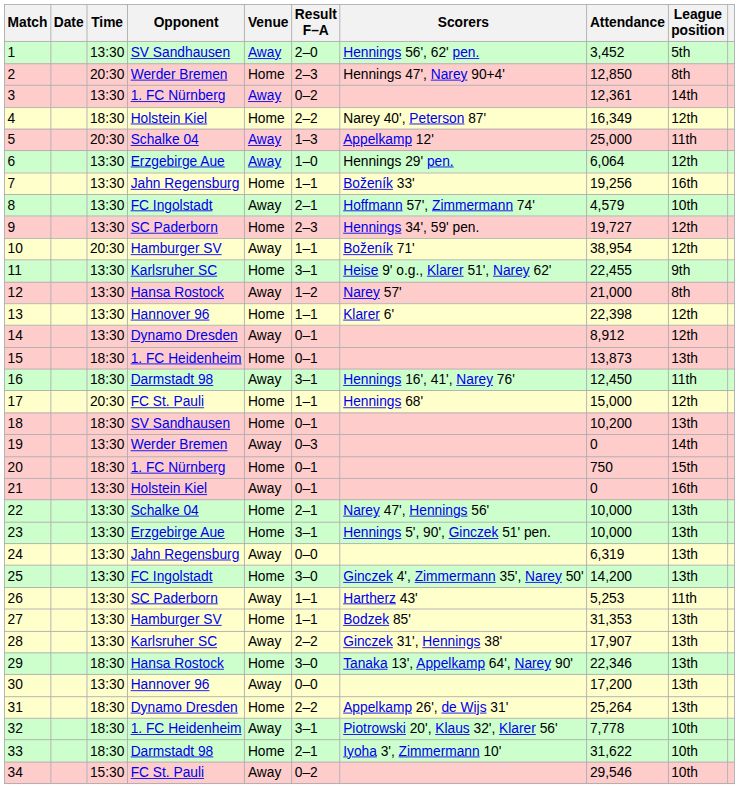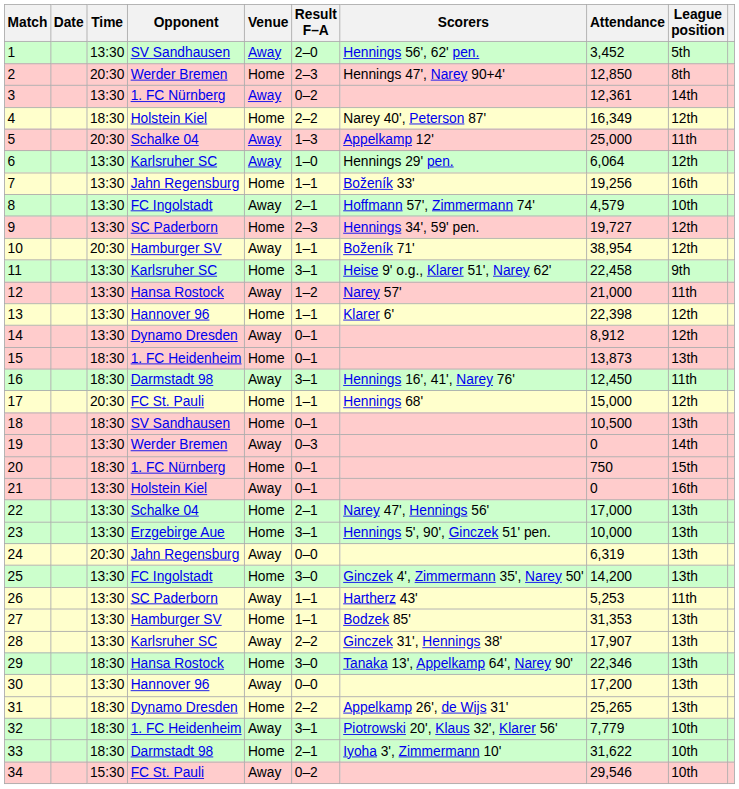6 | Opponent: Erzgebirge Aue -> Karlsruher SC
11 | Attendance: 22,455 -> 22,458
12 | League position: 8th -> 11th
18 | Attendance: 10,200 -> 10,500
22 | Attendance: 10,000 -> 17,000
24 | Time: 13:30 -> 20:30
31 | Attendance: 25,264 -> 25,265
32 | Attendance: 7,778 -> 7,779
